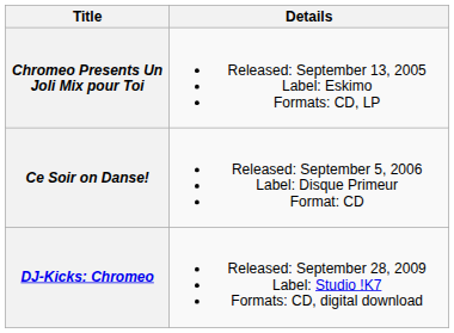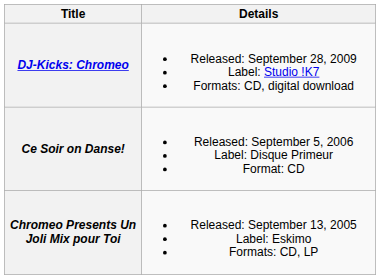rows swapped: Chromeo Presents Un Joli Mix pour Toi <-> DJ-Kicks: Chromeo
